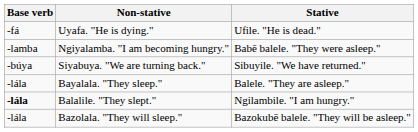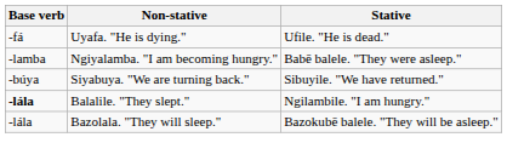- row: -lála | Bayalala. "They sleep." | Balele. "They are asleep."
